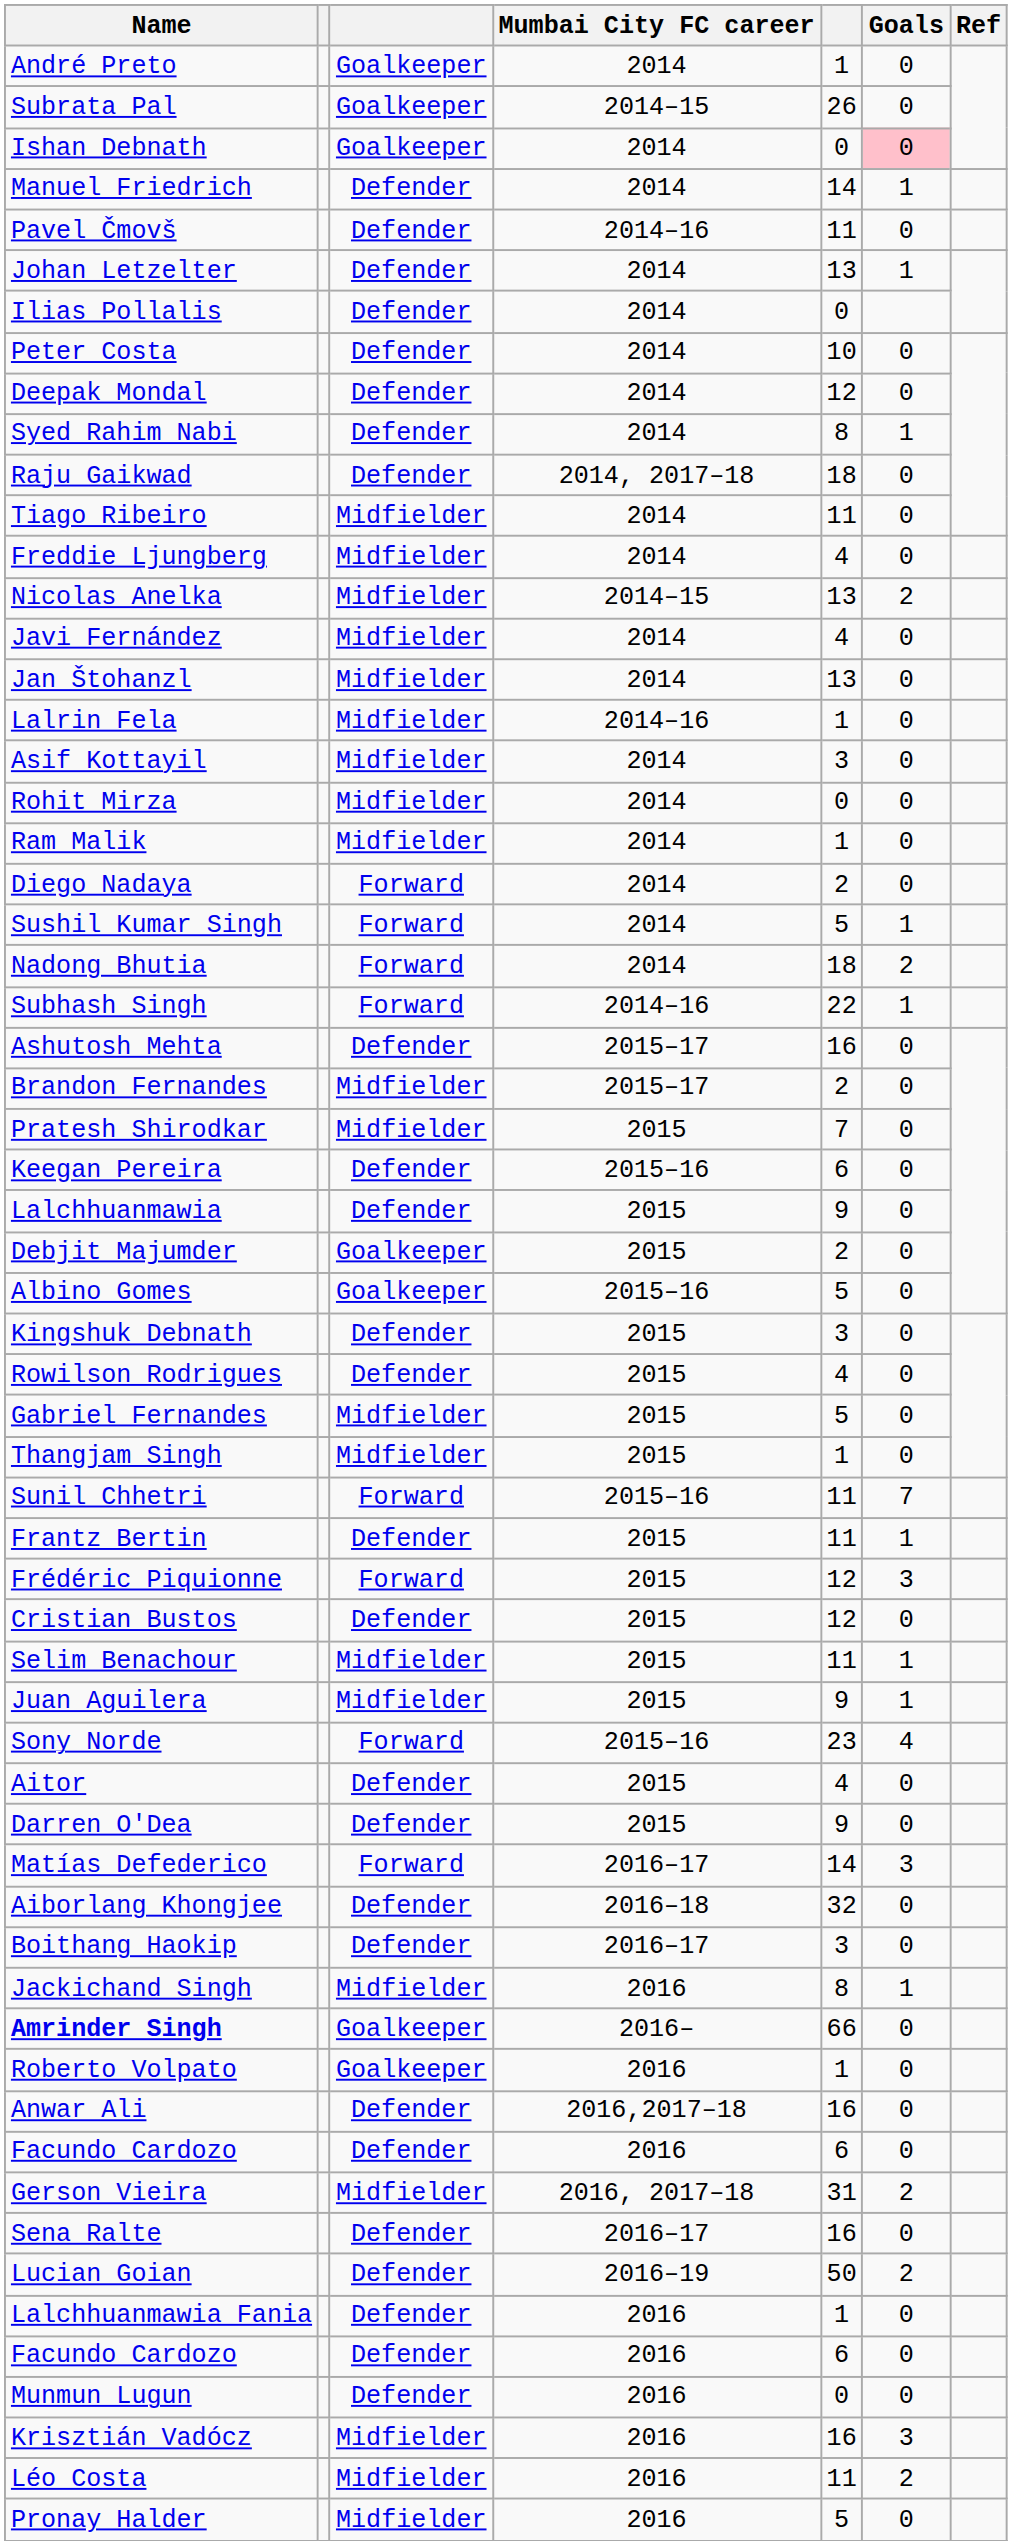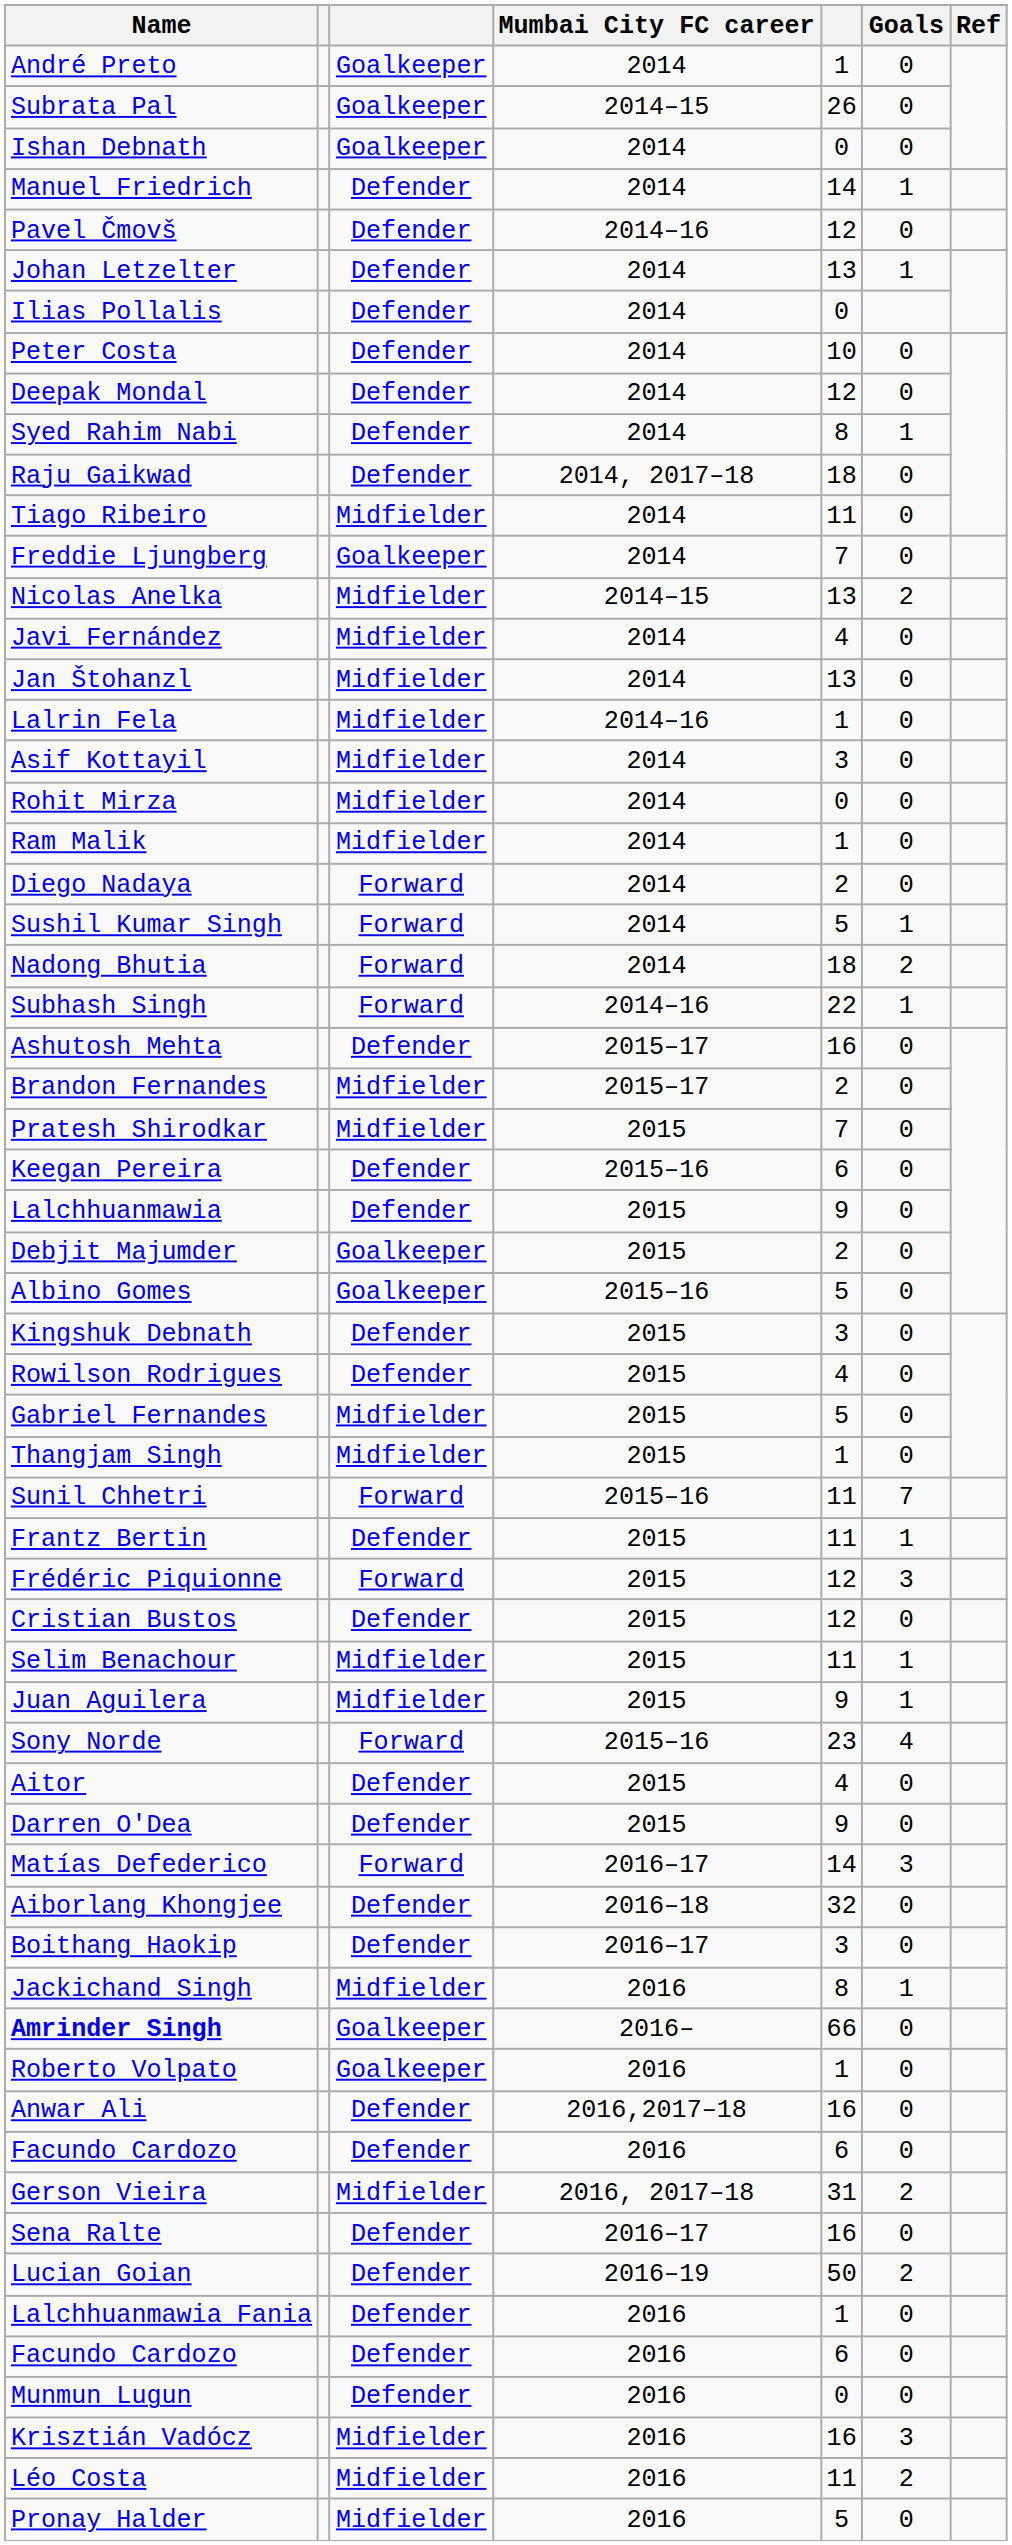Ishan Debnath | Goals: pink background -> no background
Pavel Čmovš | column 5: 11 -> 12
Freddie Ljungberg | column 3: Midfielder -> Goalkeeper
Freddie Ljungberg | column 5: 4 -> 7
